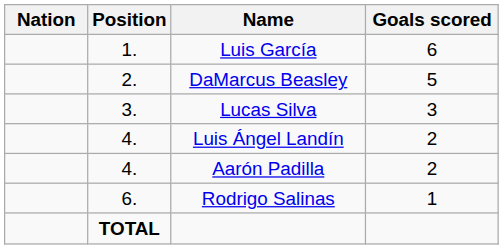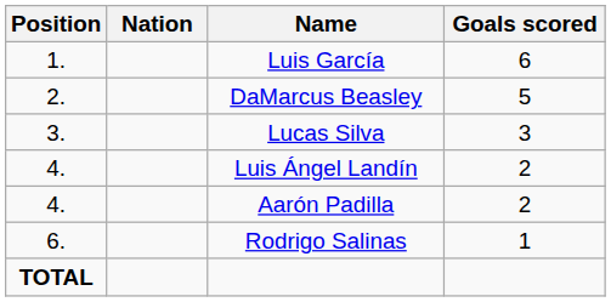columns swapped: Position <-> Nation
